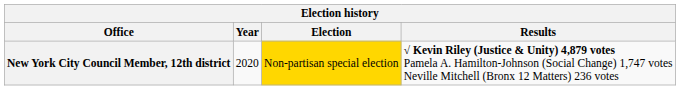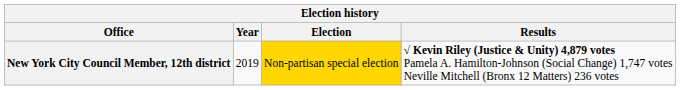New York City Council Member, 12th district | Year: 2020 -> 2019
